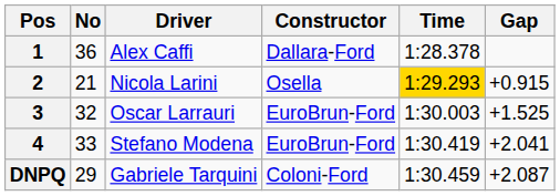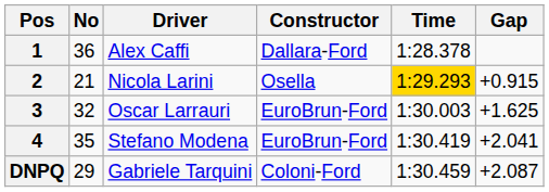3 | Gap: +1.525 -> +1.625
4 | No: 33 -> 35
